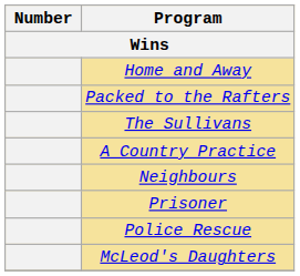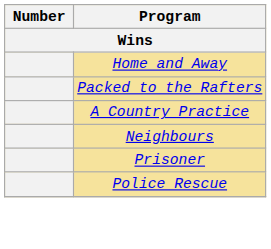- row: The Sullivans
- row: McLeod's Daughters
